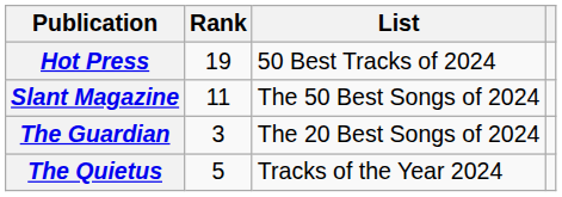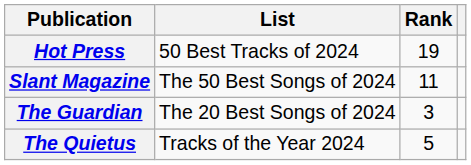columns swapped: List <-> Rank
